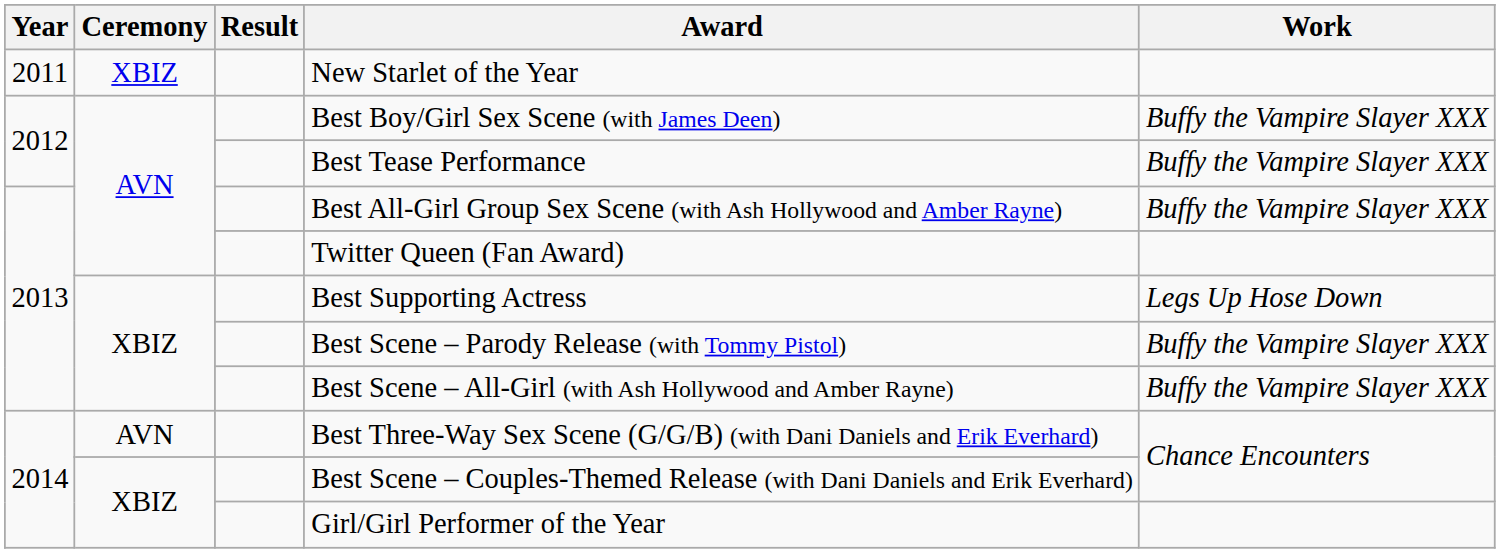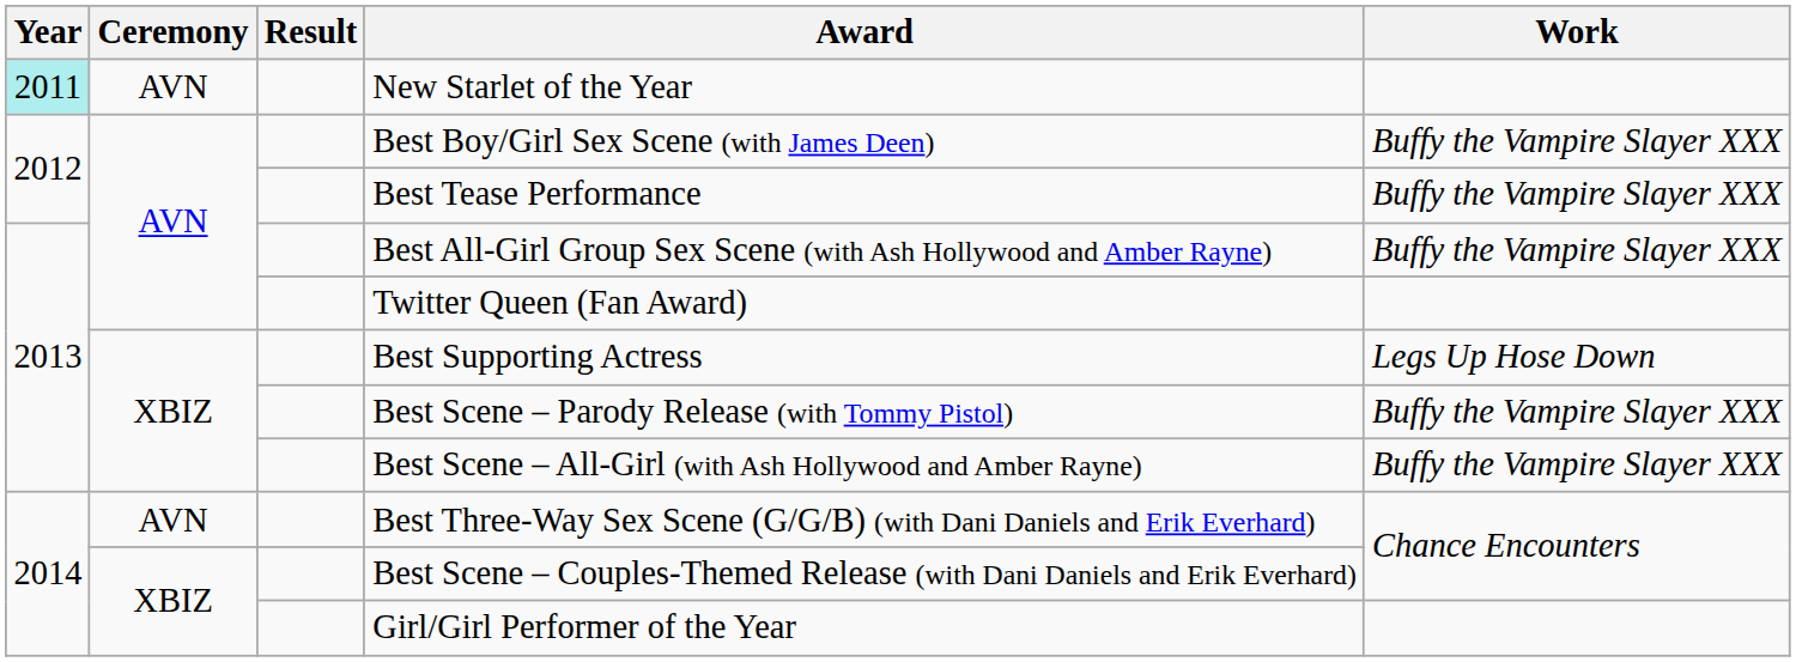New Starlet of the Year | Year: no background -> paleturquoise background
New Starlet of the Year | Ceremony: XBIZ -> AVN
